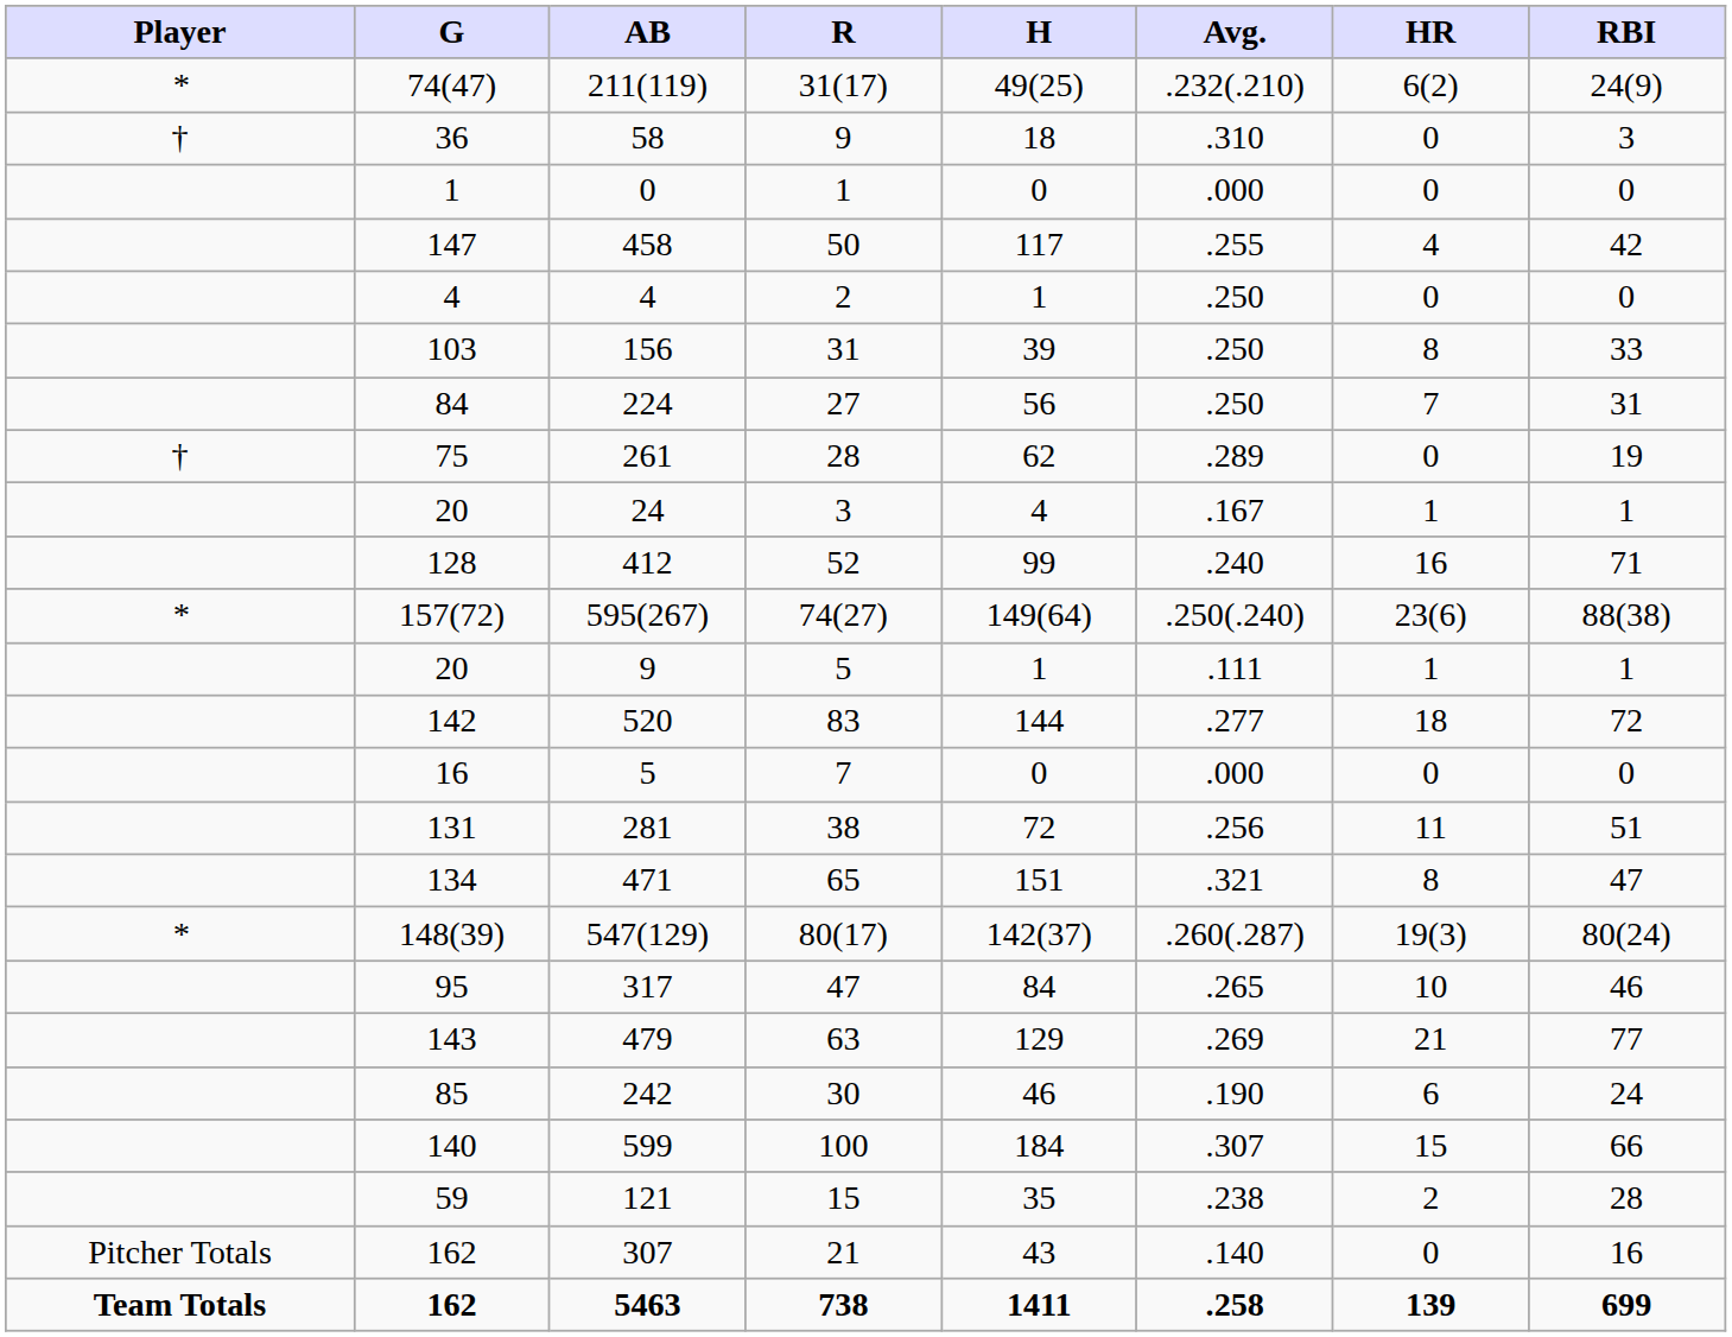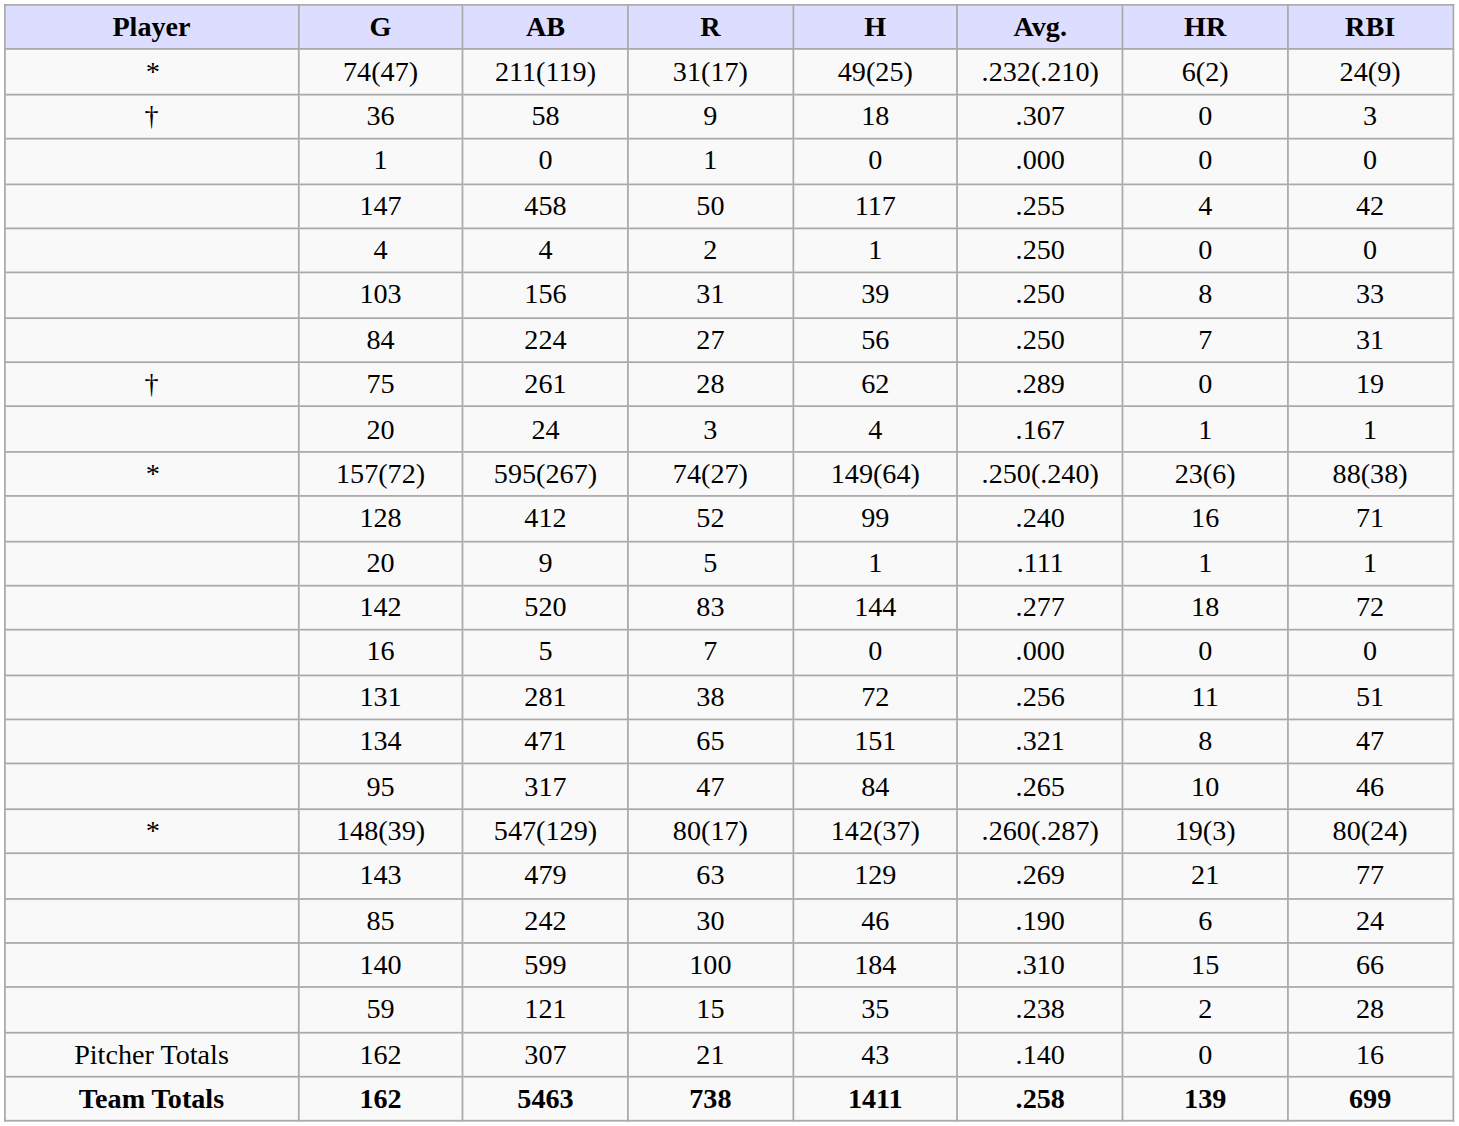58 | Avg.: .310 -> .307
rows swapped: 412 <-> 595(267)
rows swapped: 317 <-> 547(129)
599 | Avg.: .307 -> .310
